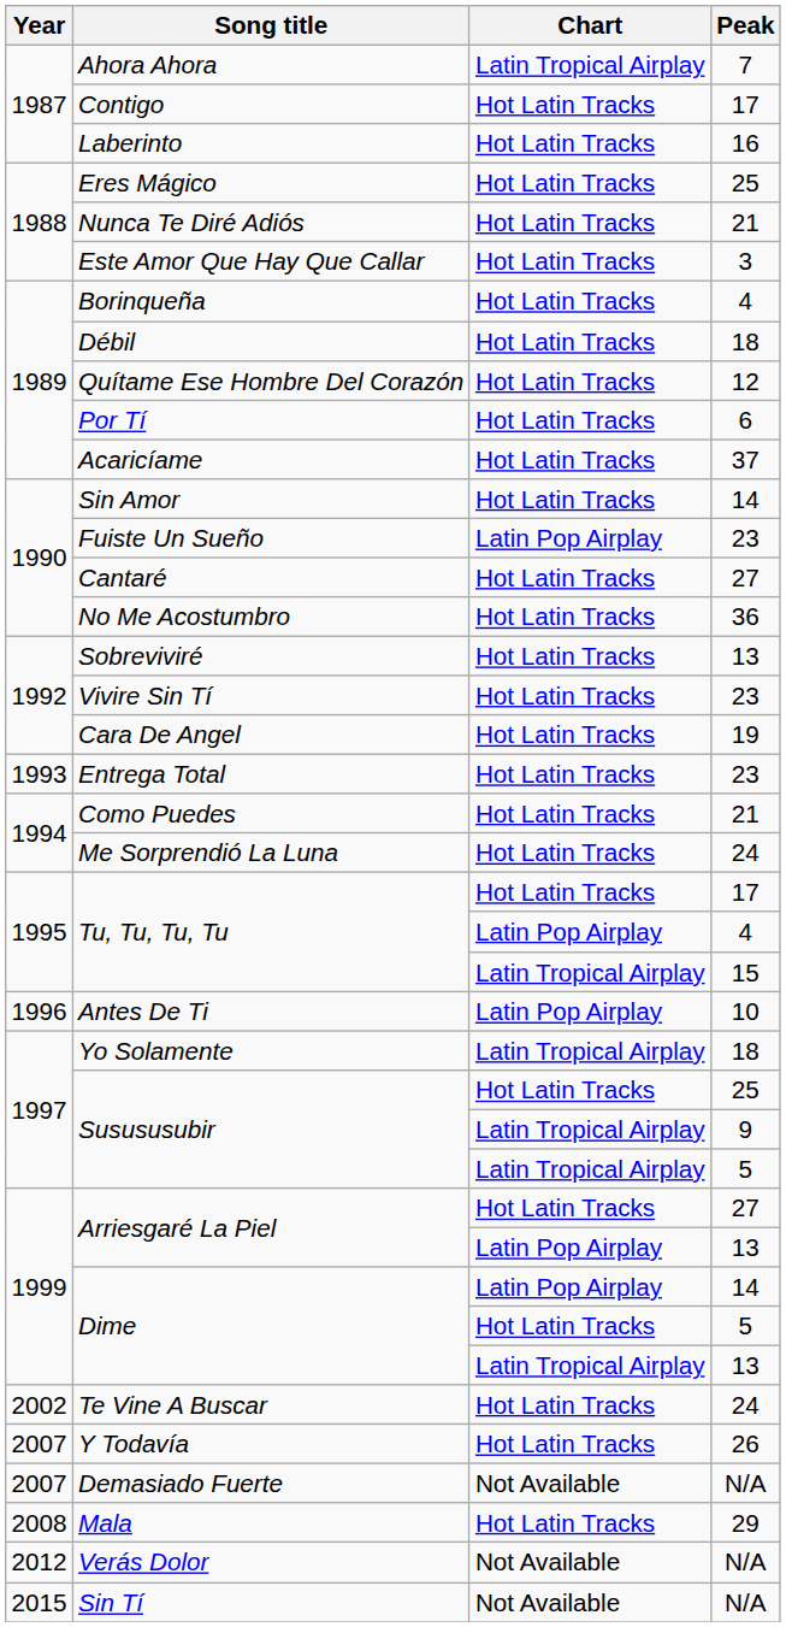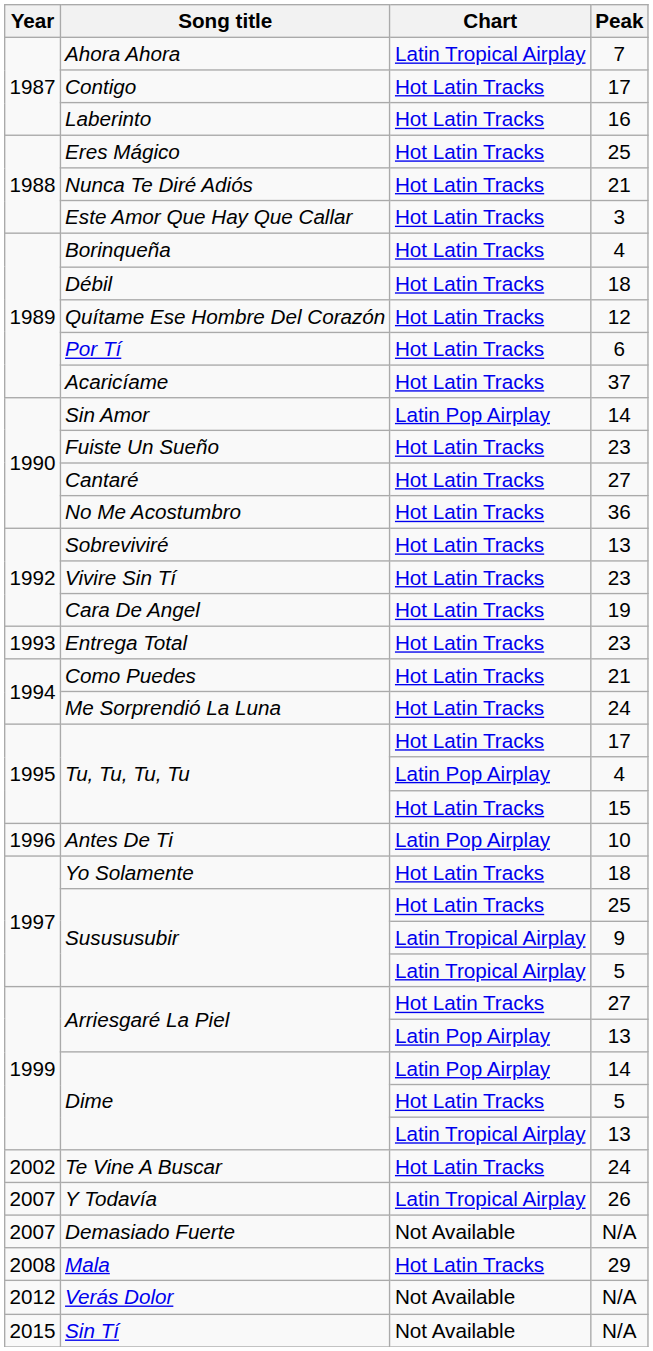Sin Amor | Chart: Hot Latin Tracks -> Latin Pop Airplay
Fuiste Un Sueño | Chart: Latin Pop Airplay -> Hot Latin Tracks
Tu, Tu, Tu, Tu / 15 | Chart: Latin Tropical Airplay -> Hot Latin Tracks
Yo Solamente | Chart: Latin Tropical Airplay -> Hot Latin Tracks
Y Todavía | Chart: Hot Latin Tracks -> Latin Tropical Airplay
